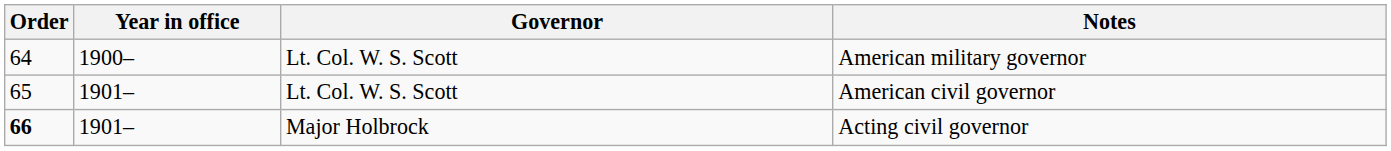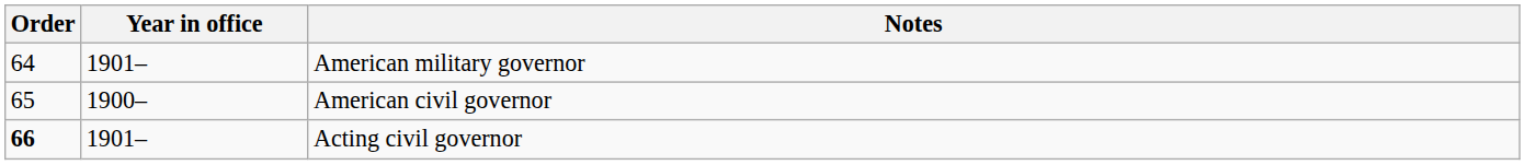- column: Governor | Lt. Col. W. S. Scott | Lt. Col. W. S. Scott | Major Holbrock
American military governor | Year in office: 1900– -> 1901–
American civil governor | Year in office: 1901– -> 1900–
